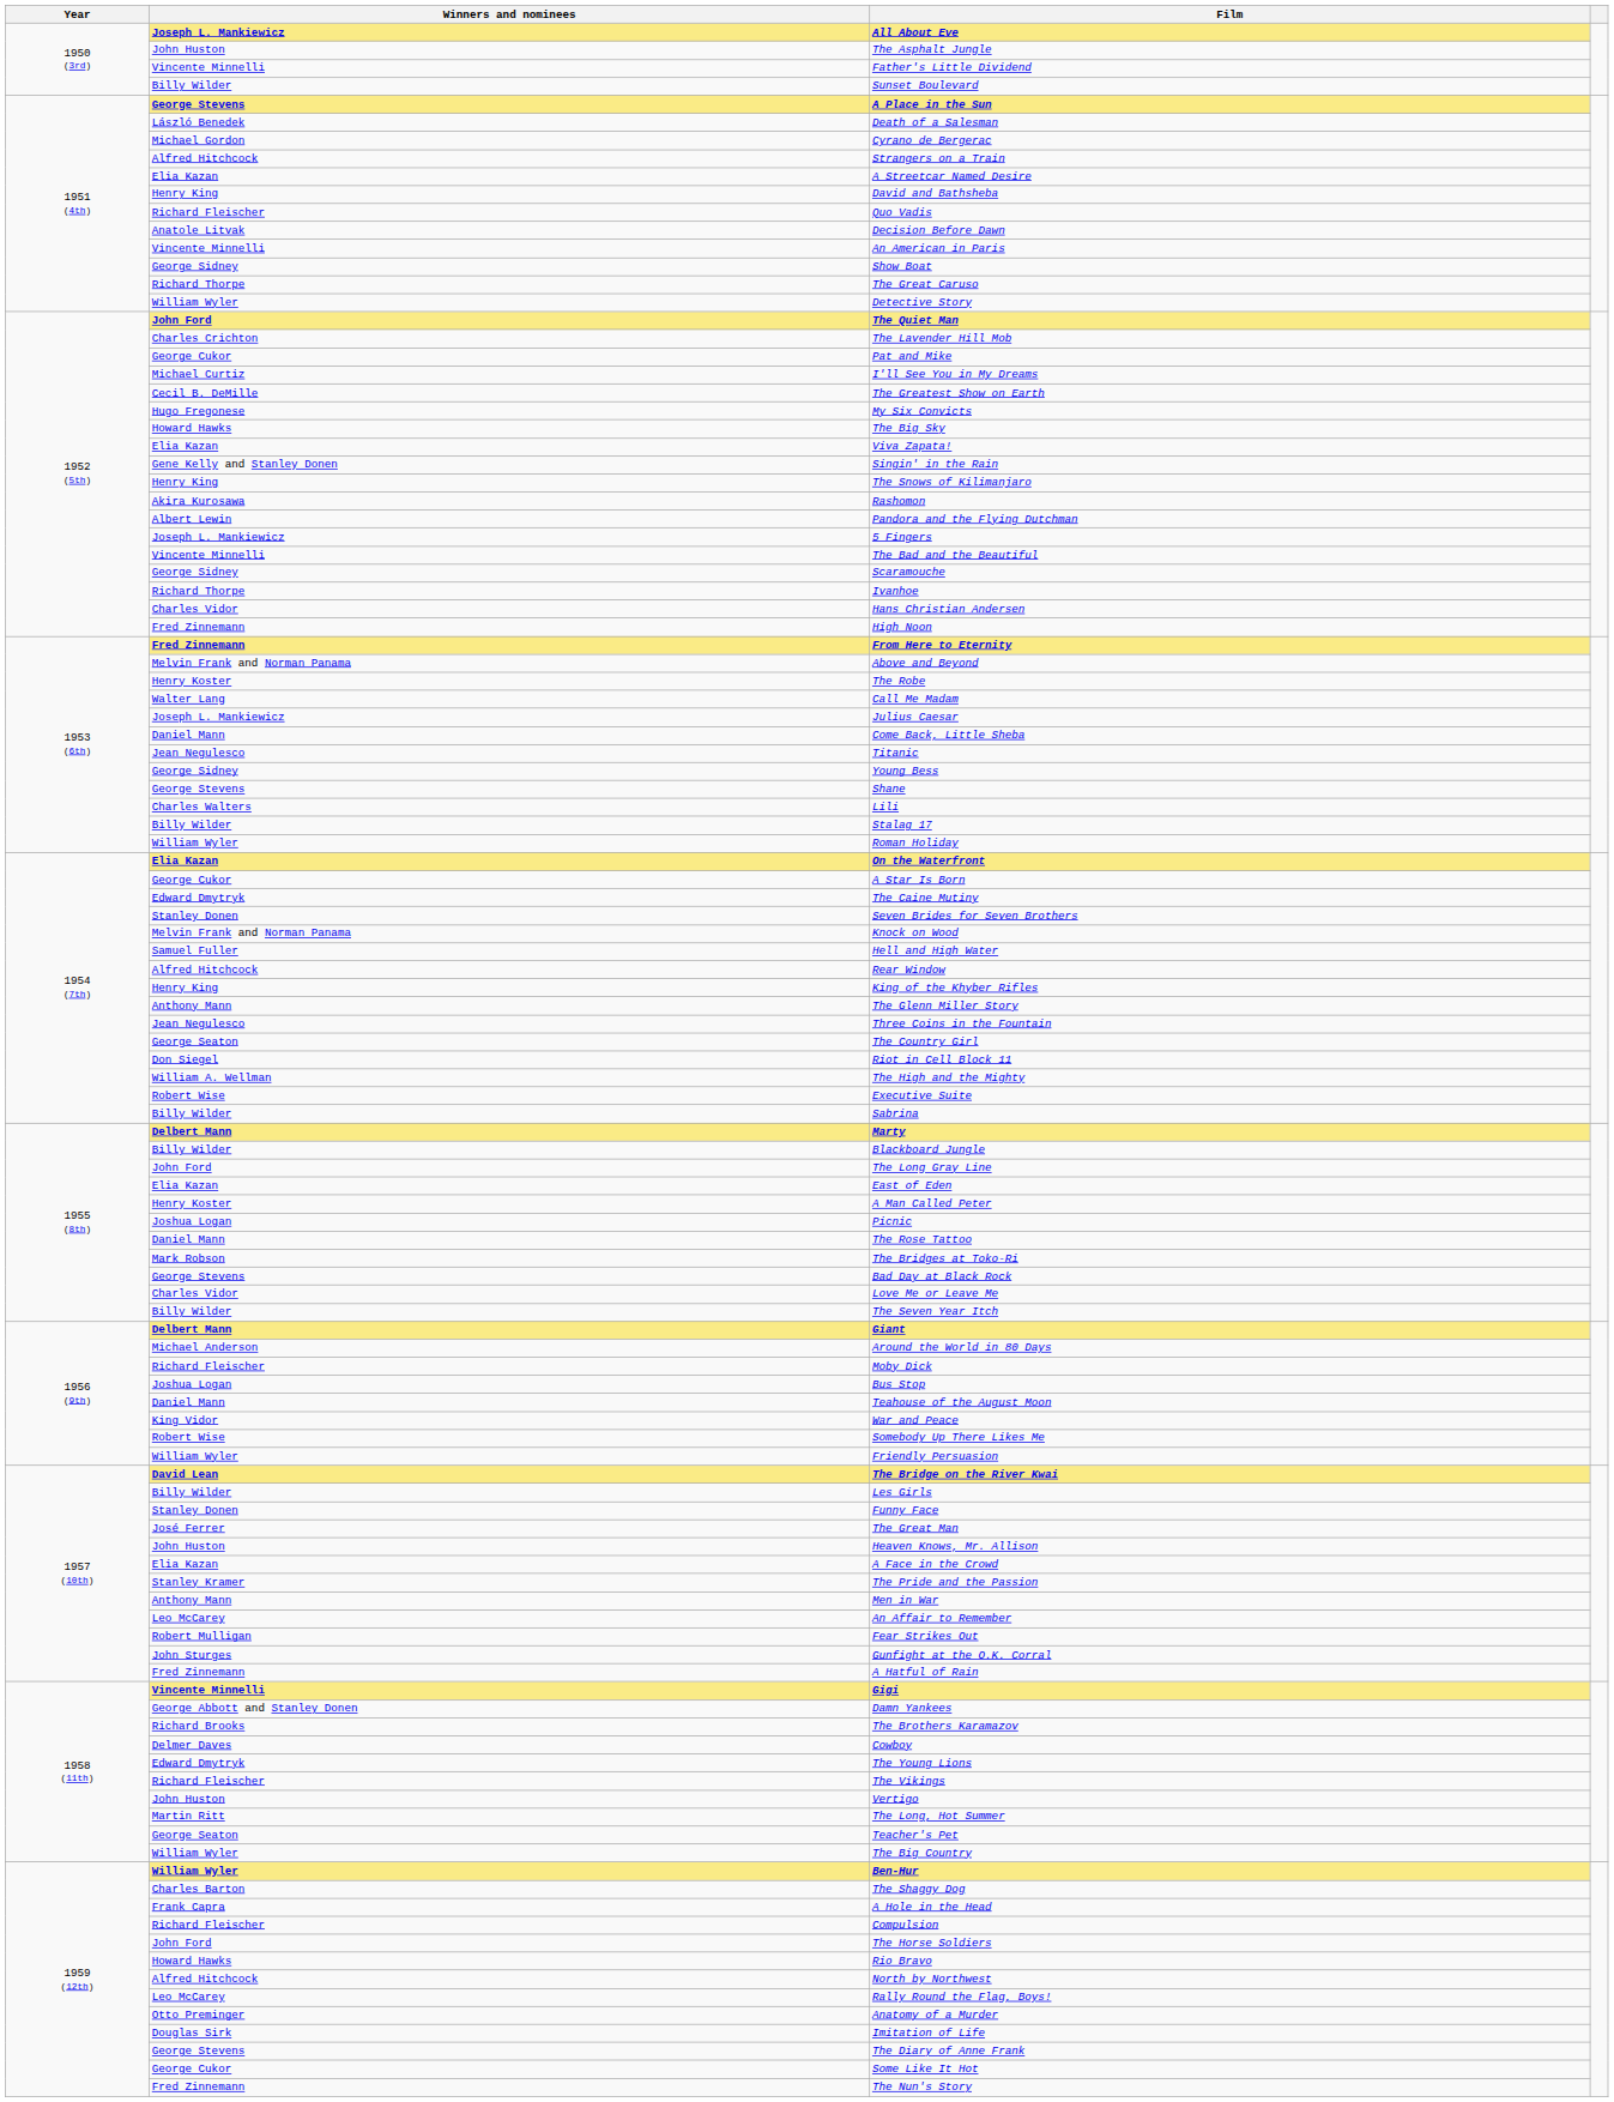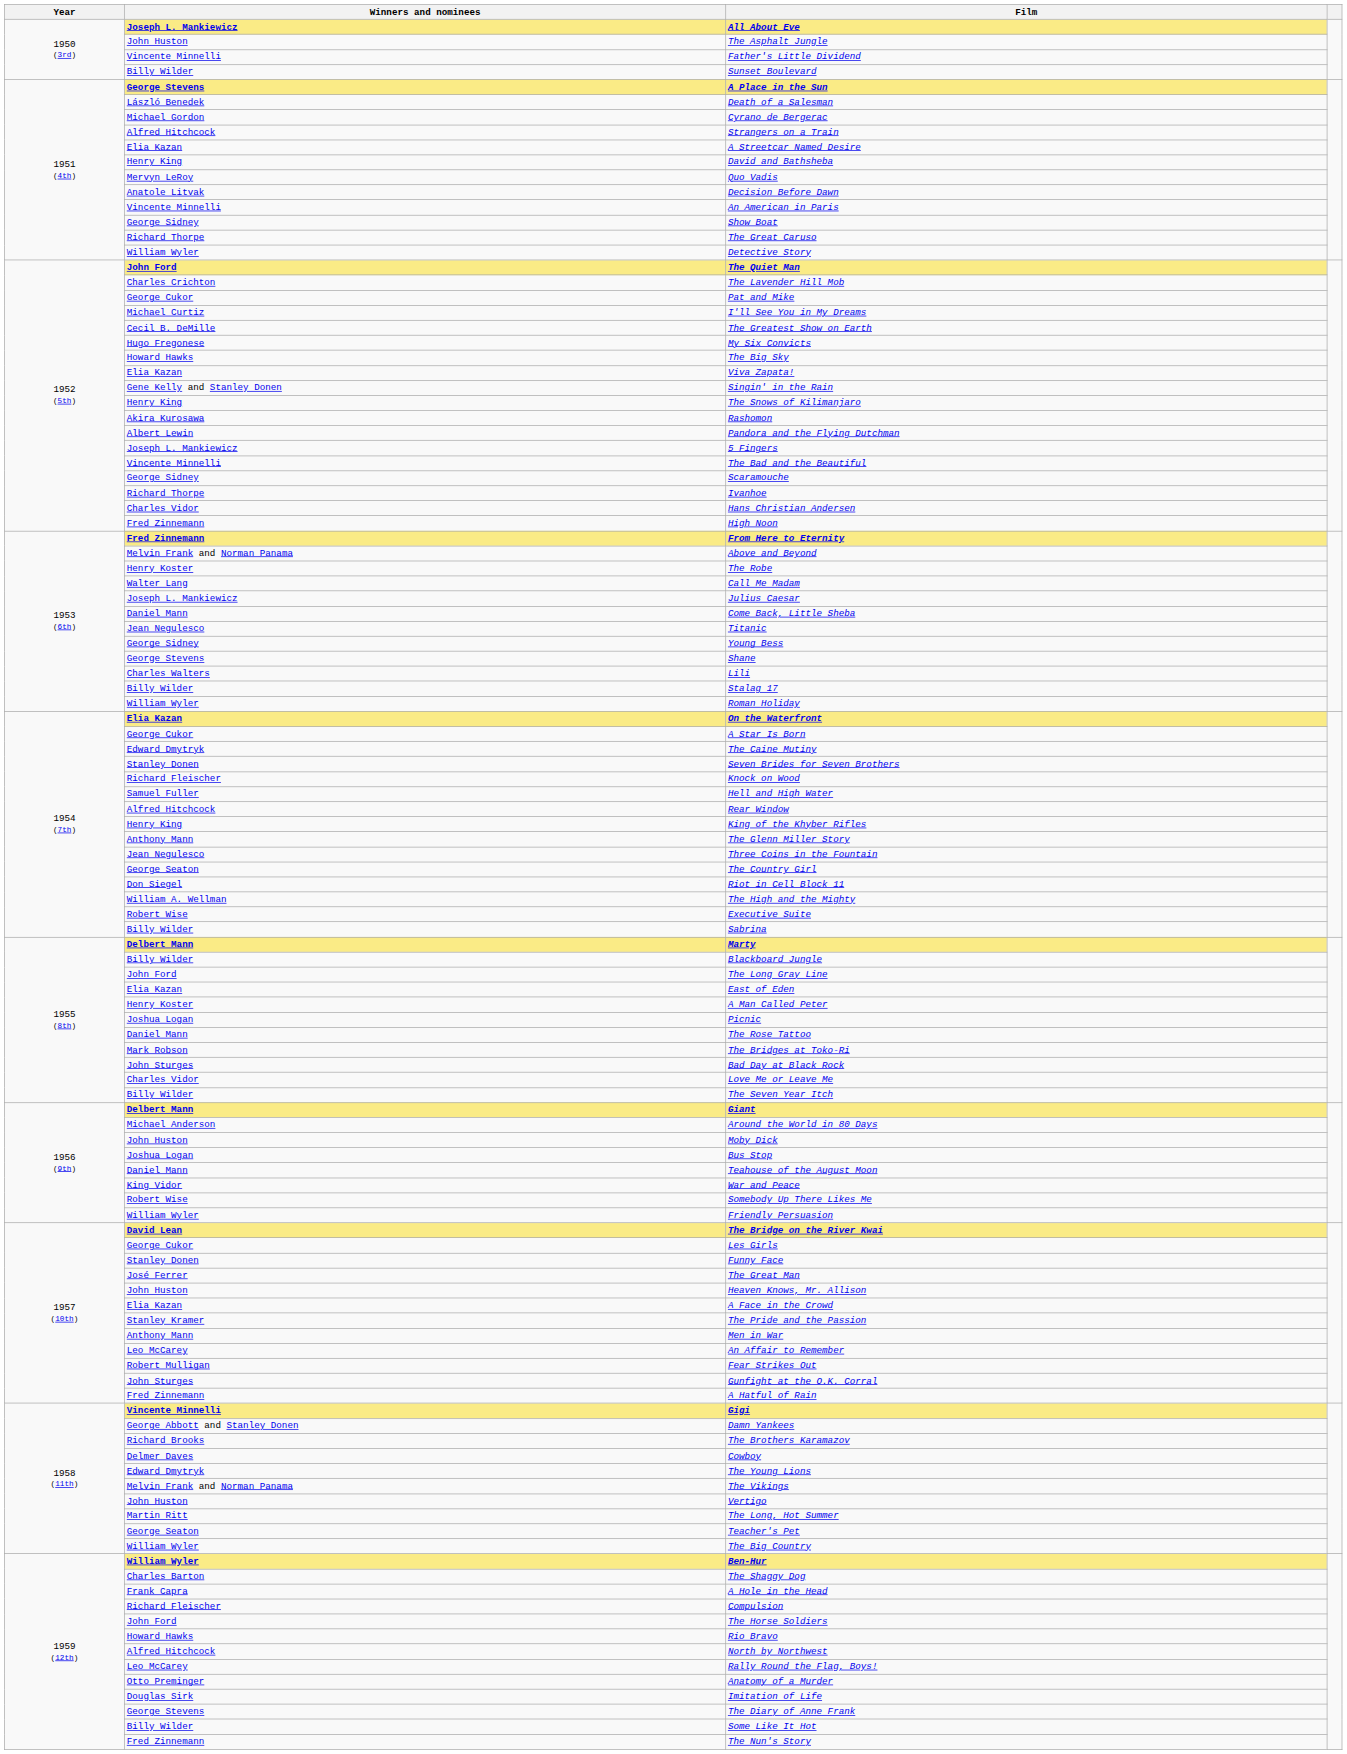Quo Vadis | Winners and nominees: Richard Fleischer -> Mervyn LeRoy
Knock on Wood | Winners and nominees: Melvin Frank and Norman Panama -> Richard Fleischer
Bad Day at Black Rock | Winners and nominees: George Stevens -> John Sturges
Moby Dick | Winners and nominees: Richard Fleischer -> John Huston
Les Girls | Winners and nominees: Billy Wilder -> George Cukor
The Vikings | Winners and nominees: Richard Fleischer -> Melvin Frank and Norman Panama
Some Like It Hot | Winners and nominees: George Cukor -> Billy Wilder
